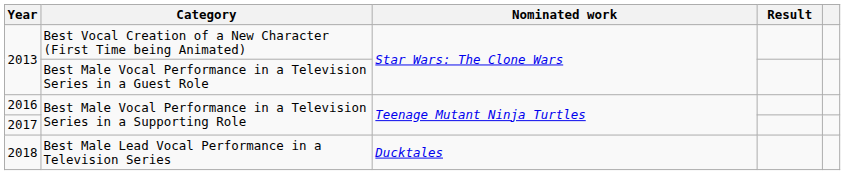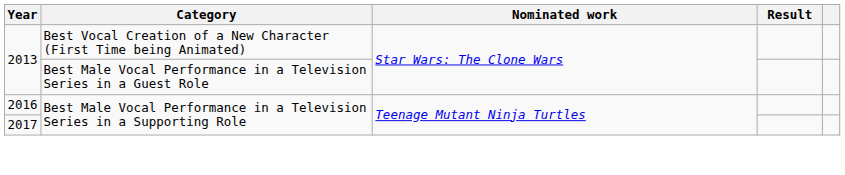- row: 2018 | Best Male Lead Vocal Performance in a Television Series | Ducktales
